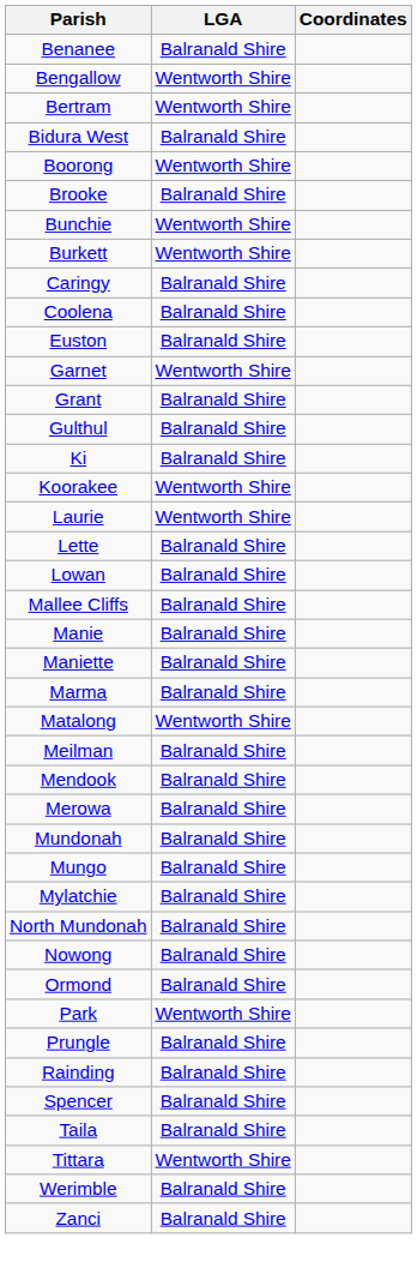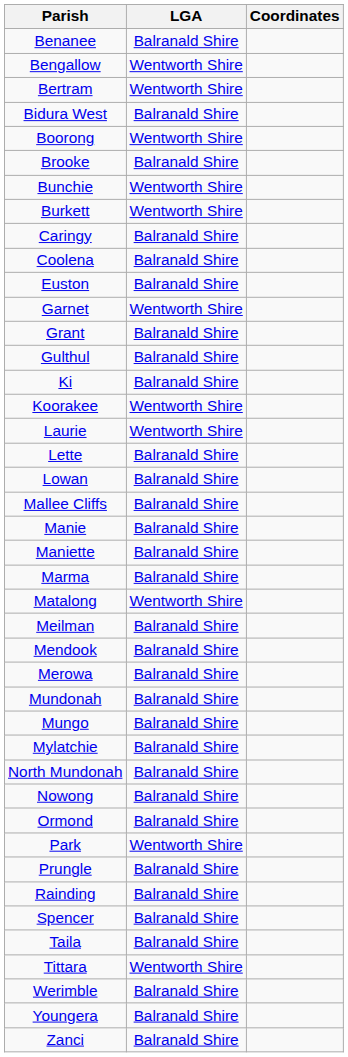+ row: Youngera | Balranald Shire
